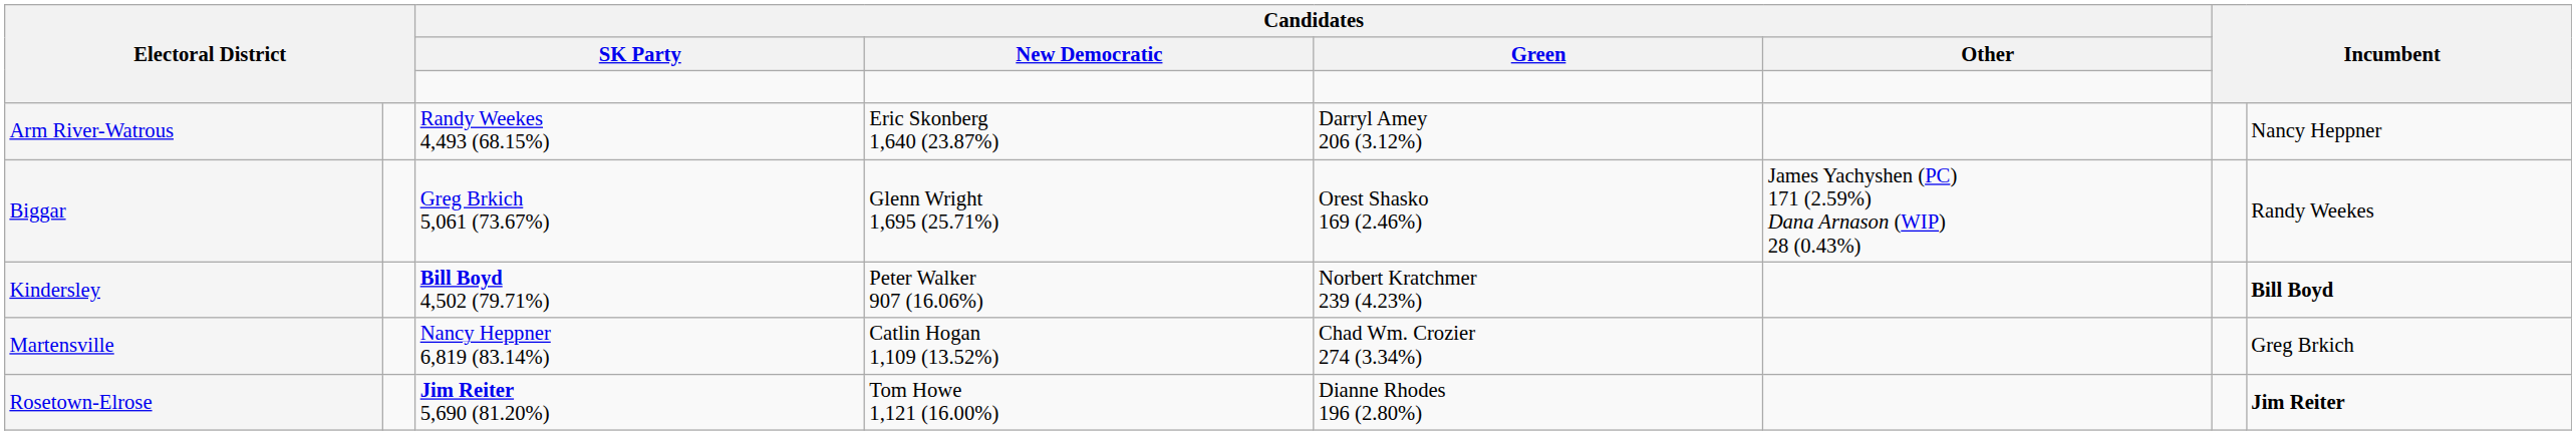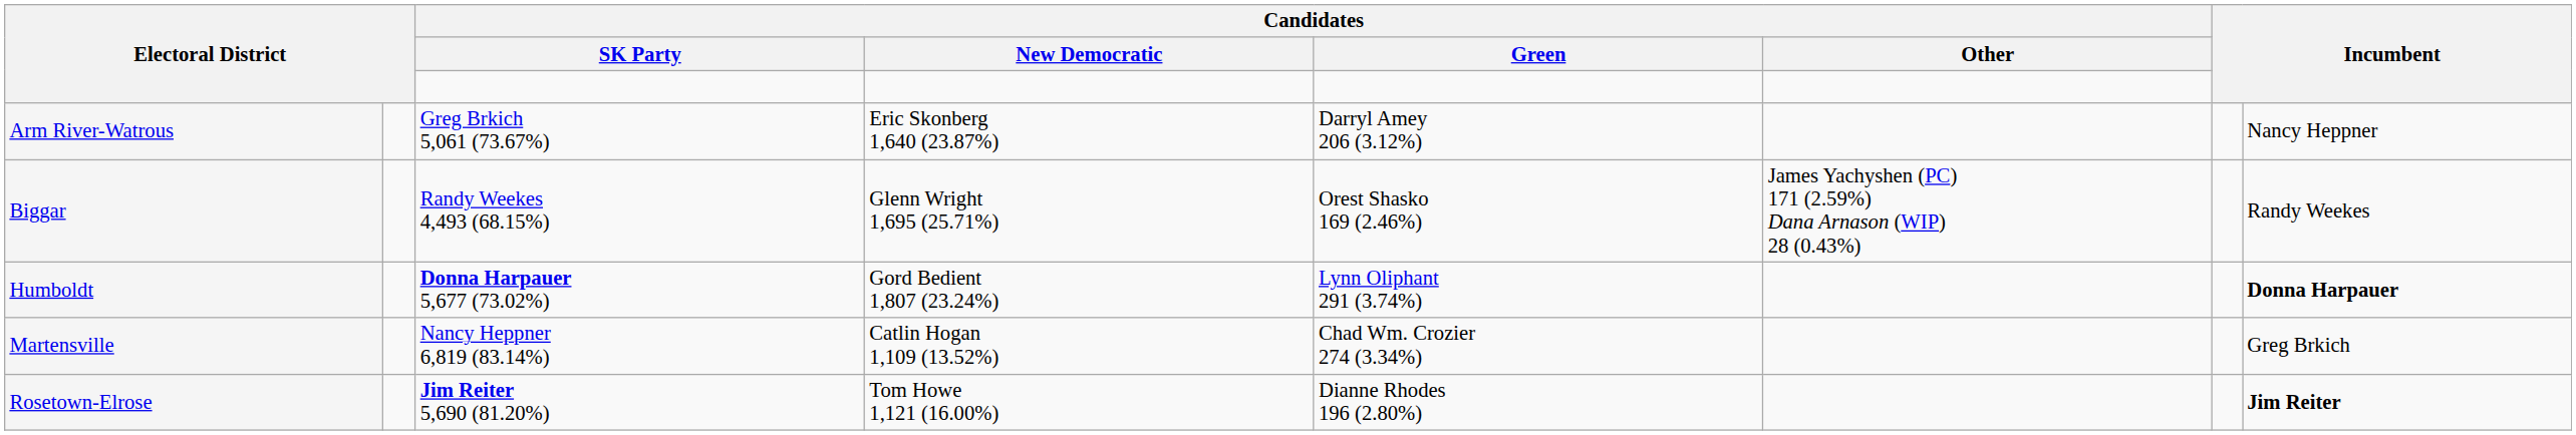Arm River-Watrous | Candidates / SK Party: Randy Weekes 4,493 (68.15%) -> Greg Brkich 5,061 (73.67%)
Biggar | Candidates / SK Party: Greg Brkich 5,061 (73.67%) -> Randy Weekes 4,493 (68.15%)
+ row: Humboldt | Donna Harpauer 5,677 (73.02%) | Gord Bedient 1,807 (23.24%) | Lynn Oliphant 291 (3.74%) | Donna Harpauer
- row: Kindersley | Bill Boyd 4,502 (79.71%) | Peter Walker 907 (16.06%) | Norbert Kratchmer 239 (4.23%) | Bill Boyd
